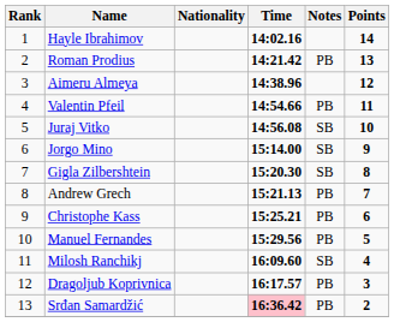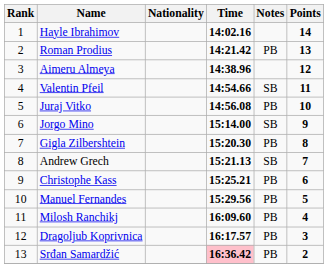Valentin Pfeil | Notes: PB -> SB
Juraj Vitko | Notes: SB -> PB
Gigla Zilbershtein | Notes: SB -> PB
Andrew Grech | Notes: PB -> SB
Milosh Ranchikj | Notes: SB -> PB
